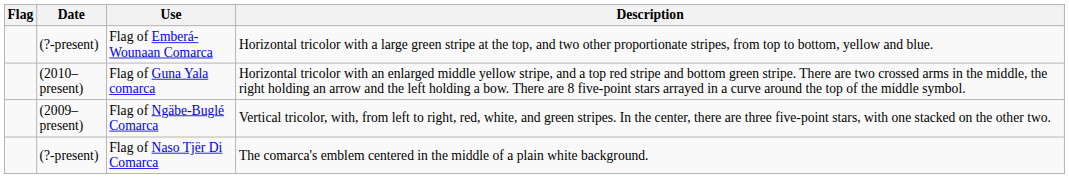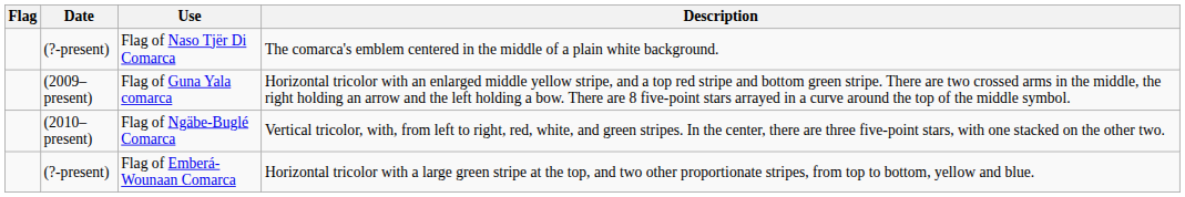rows swapped: Flag of Emberá-Wounaan Comarca <-> Flag of Naso Tjër Di Comarca
Flag of Guna Yala comarca | Date: (2010–present) -> (2009–present)
Flag of Ngäbe-Buglé Comarca | Date: (2009–present) -> (2010–present)
